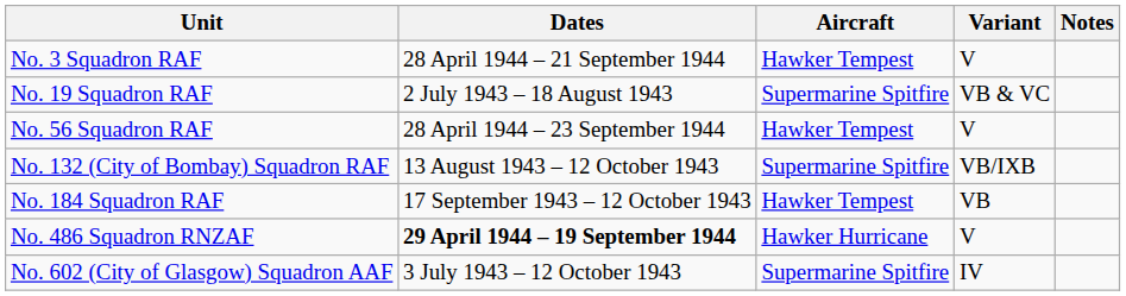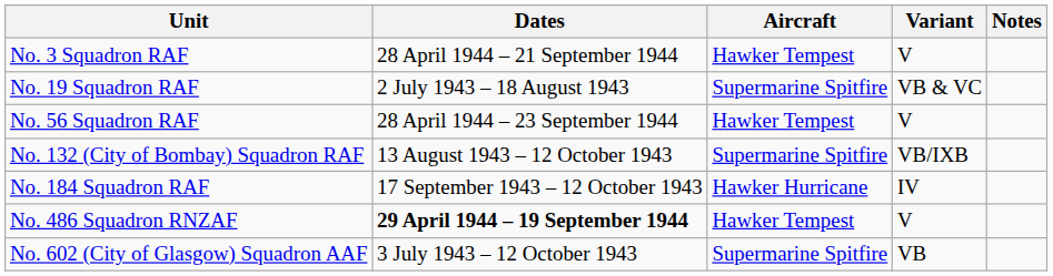No. 184 Squadron RAF | Aircraft: Hawker Tempest -> Hawker Hurricane
No. 184 Squadron RAF | Variant: VB -> IV
No. 486 Squadron RNZAF | Aircraft: Hawker Hurricane -> Hawker Tempest
No. 602 (City of Glasgow) Squadron AAF | Variant: IV -> VB
